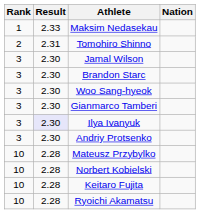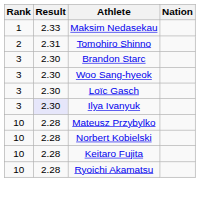- row: 3 | 2.30 | Jamal Wilson
- row: 3 | 2.30 | Gianmarco Tamberi
+ row: 3 | 2.30 | Loïc Gasch
- row: 3 | 2.30 | Andriy Protsenko
